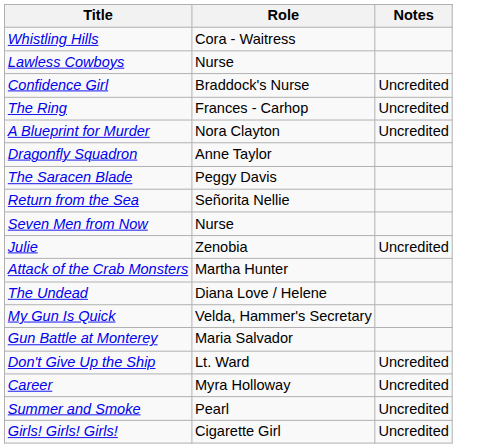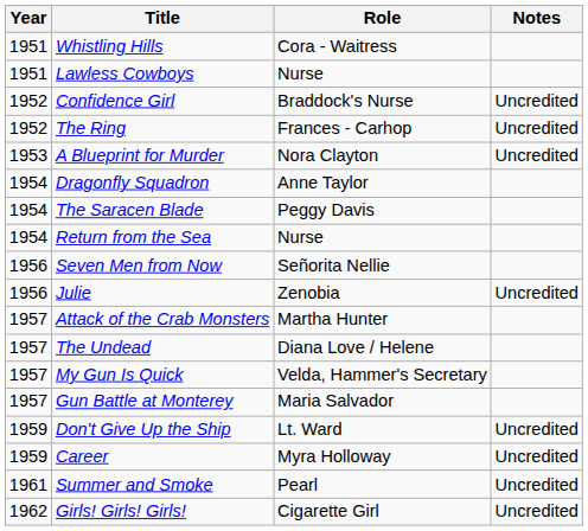+ column: Year | 1951 | 1951 | 1952 | 1952 | 1953 | 1954 | 1954 | 1954 | 1956 | 1956 | 1957 | 1957 | 1957 | 1957 | 1959 | 1959 | 1961 | 1962
Return from the Sea | Role: Señorita Nellie -> Nurse
Seven Men from Now | Role: Nurse -> Señorita Nellie
